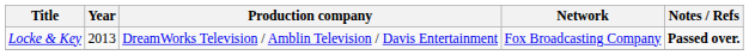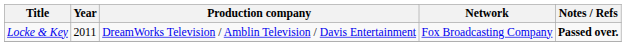Locke & Key | Year: 2013 -> 2011
